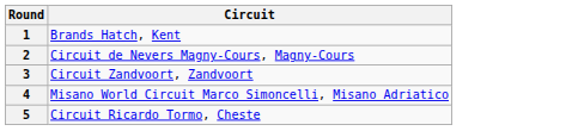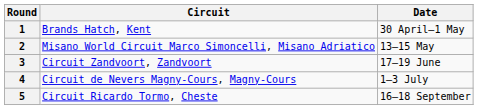+ column: Date | 30 April–1 May | 13–15 May | 17–19 June | 1–3 July | 16–18 September
2 | Circuit: Circuit de Nevers Magny-Cours, Magny-Cours -> Misano World Circuit Marco Simoncelli, Misano Adriatico
4 | Circuit: Misano World Circuit Marco Simoncelli, Misano Adriatico -> Circuit de Nevers Magny-Cours, Magny-Cours
